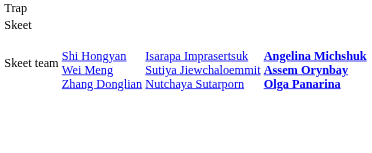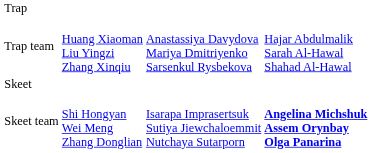+ row: Trap team | Huang Xiaoman Liu Yingzi Zhang Xinqiu | Anastassiya Davydova Mariya Dmitriyenko Sarsenkul Rysbekova | Hajar Abdulmalik Sarah Al-Hawal Shahad Al-Hawal
